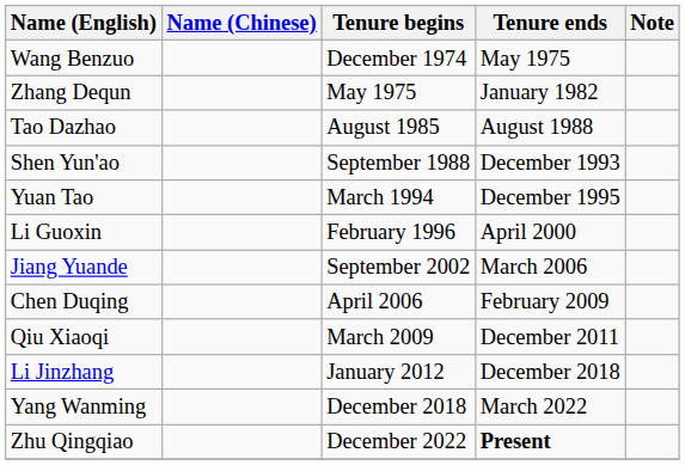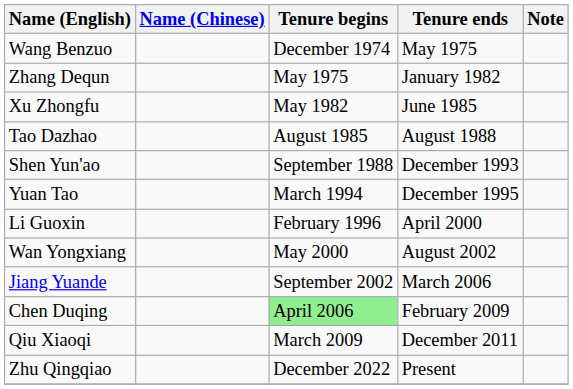+ row: Xu Zhongfu | May 1982 | June 1985
+ row: Wan Yongxiang | May 2000 | August 2002
Chen Duqing | Tenure begins: no background -> lightgreen background
- row: Li Jinzhang | January 2012 | December 2018
- row: Yang Wanming | December 2018 | March 2022
Zhu Qingqiao | Tenure ends: bold -> normal
